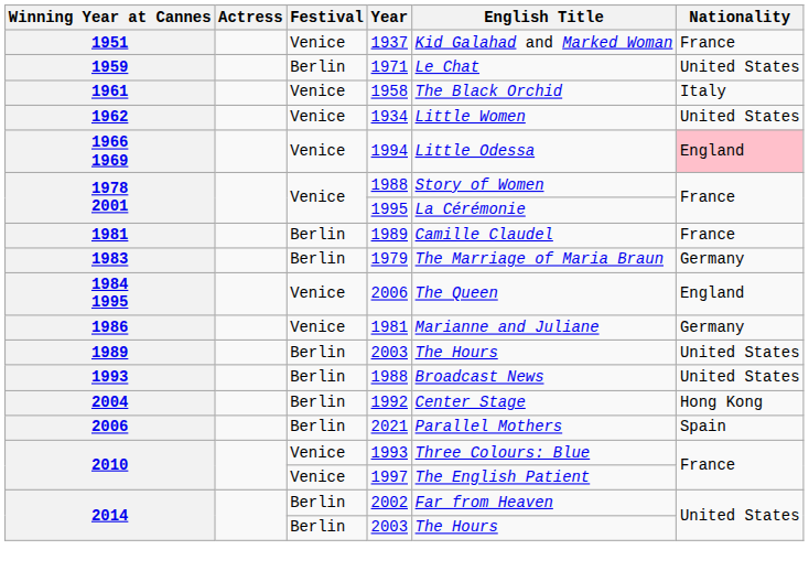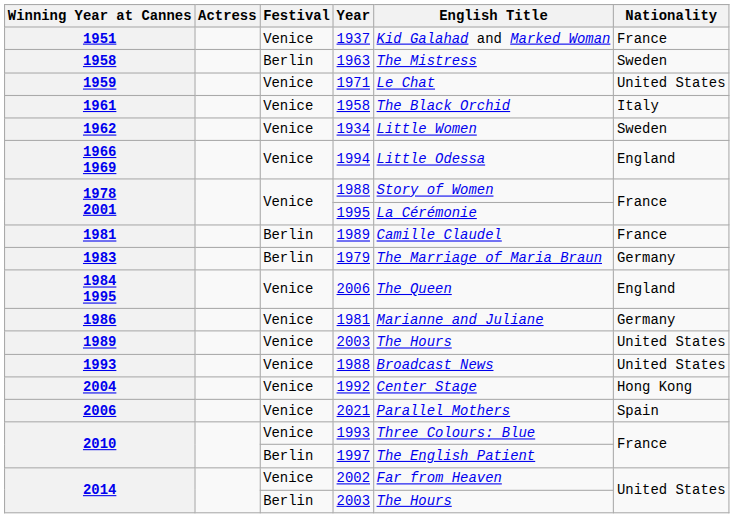+ row: 1958 | Berlin | 1963 | The Mistress | Sweden
1971 | Festival: Berlin -> Venice
1934 | Nationality: United States -> Sweden
1994 | Nationality: pink background -> no background
1989 / 2003 | Festival: Berlin -> Venice
1993 / 1988 | Festival: Berlin -> Venice
1992 | Festival: Berlin -> Venice
2021 | Festival: Berlin -> Venice
1997 | Festival: Venice -> Berlin
2002 | Festival: Berlin -> Venice
